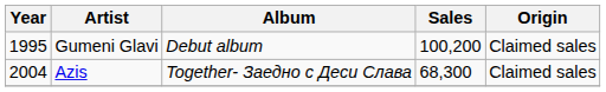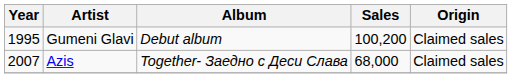Azis | Year: 2004 -> 2007
Azis | Sales: 68,300 -> 68,000
